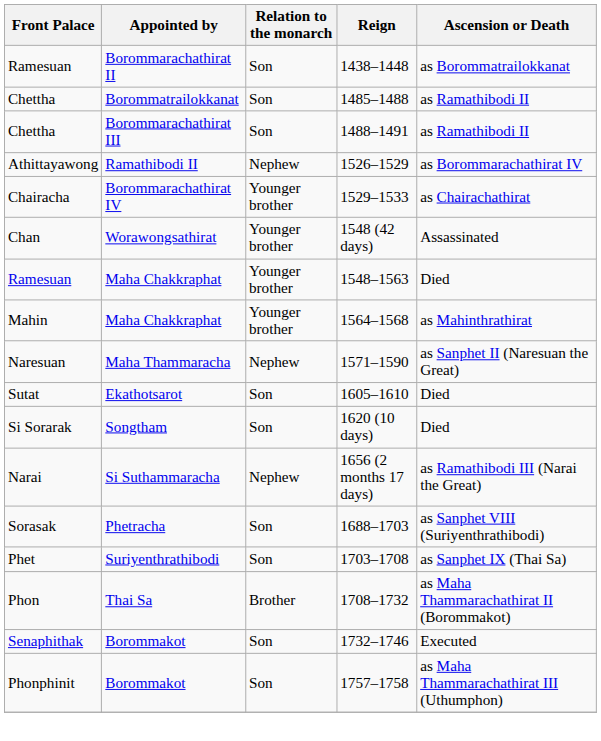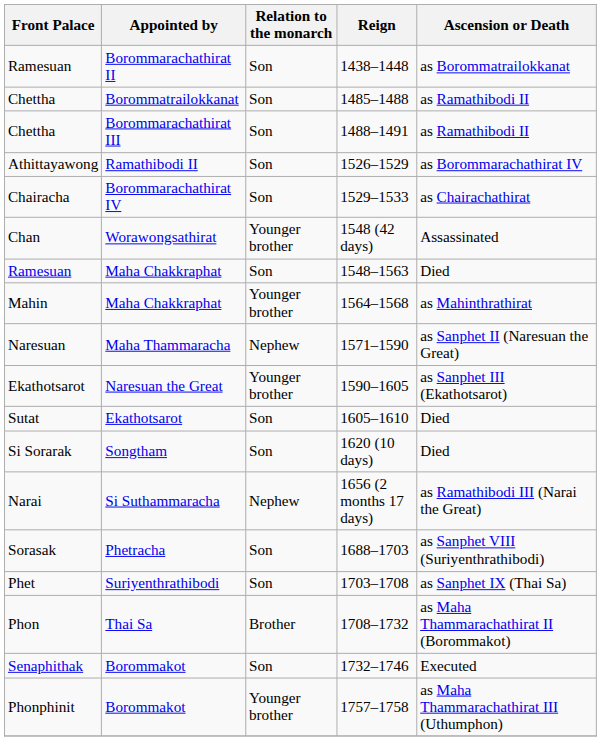1526–1529 | Relation to the monarch: Nephew -> Son
1529–1533 | Relation to the monarch: Younger brother -> Son
1548–1563 | Relation to the monarch: Younger brother -> Son
+ row: Ekathotsarot | Naresuan the Great | Younger brother | 1590–1605 | as Sanphet III (Ekathotsarot)
1757–1758 | Relation to the monarch: Son -> Younger brother
